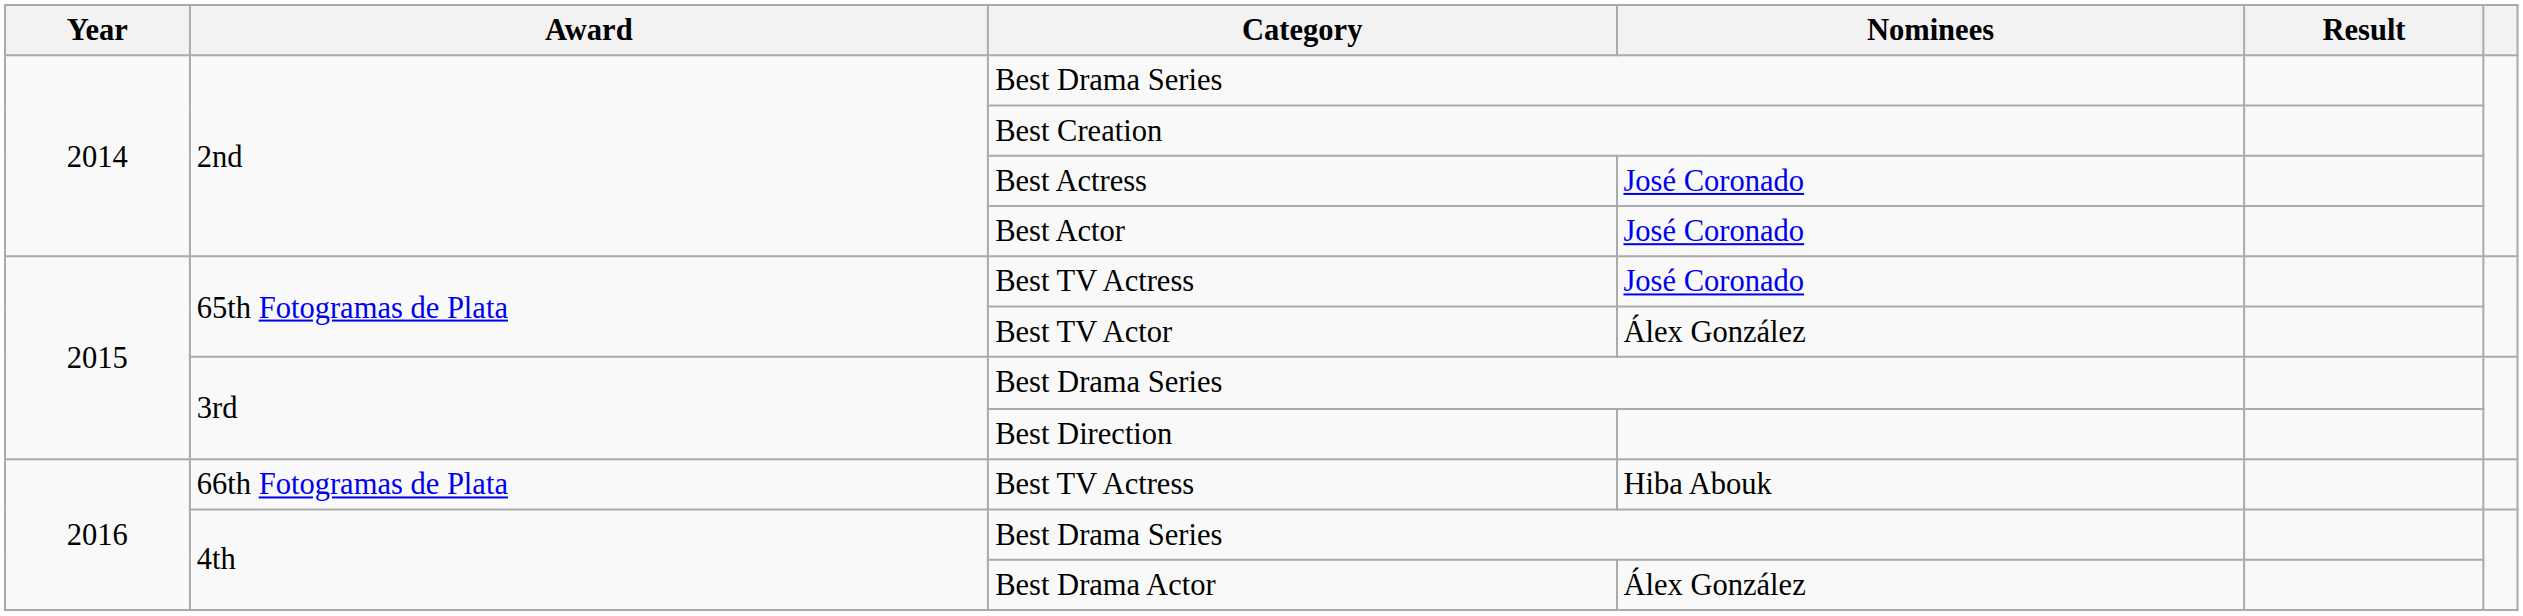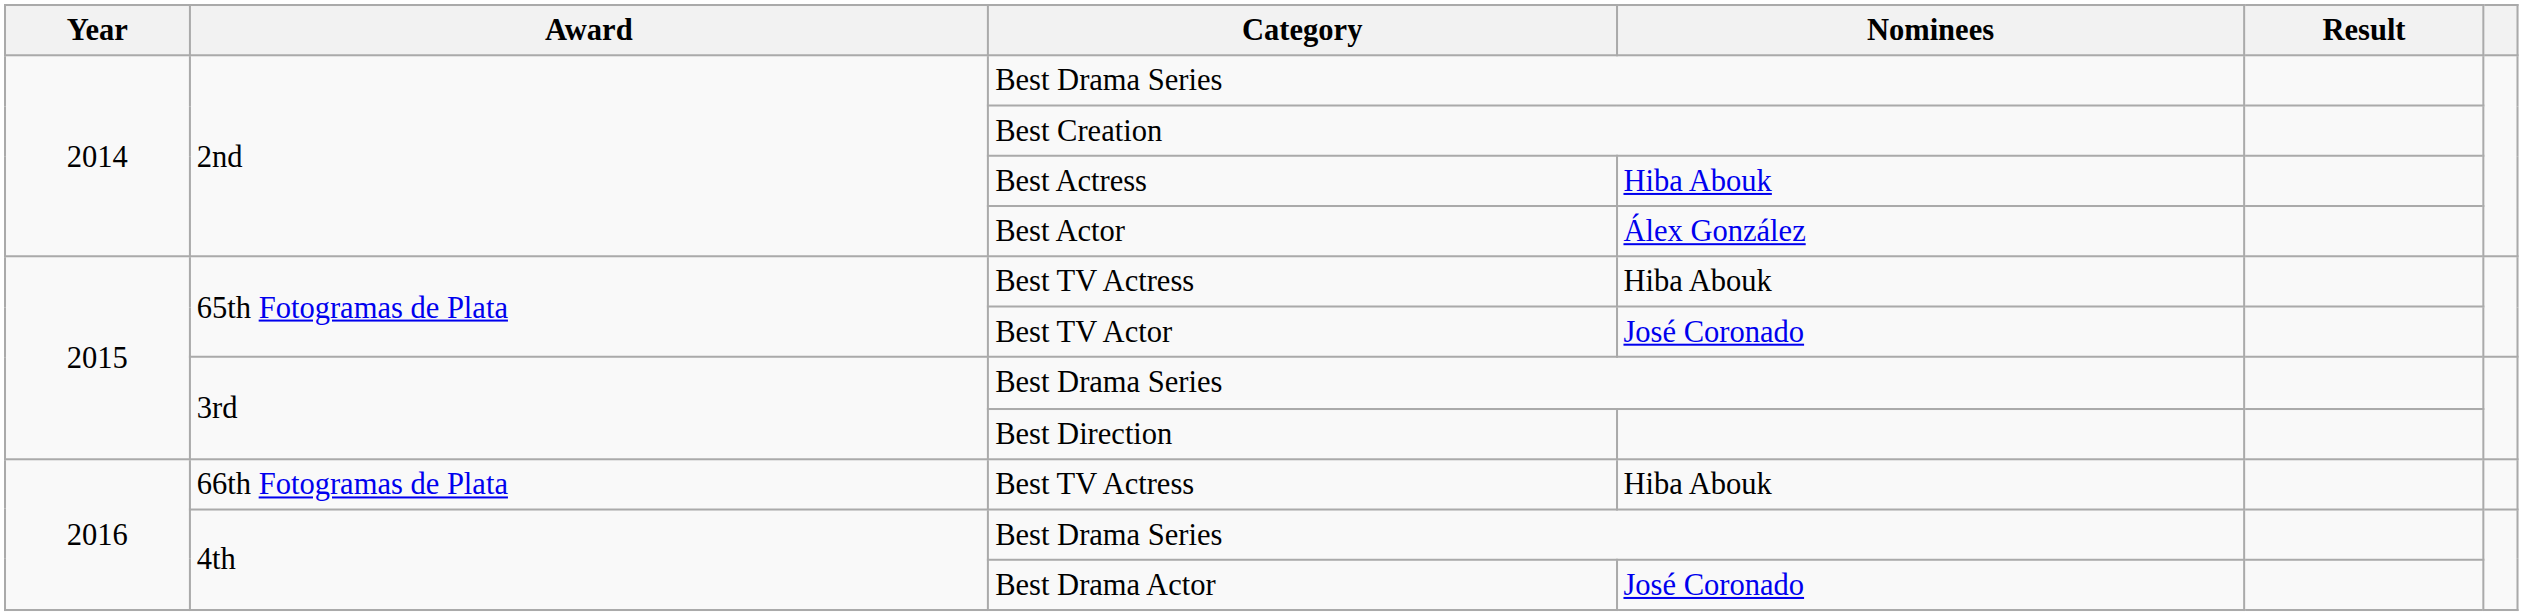Best Actress | Nominees: José Coronado -> Hiba Abouk
Best Actor | Nominees: José Coronado -> Álex González
65th Fotogramas de Plata / Best TV Actress | Nominees: José Coronado -> Hiba Abouk
Best TV Actor | Nominees: Álex González -> José Coronado
Best Drama Actor | Nominees: Álex González -> José Coronado
